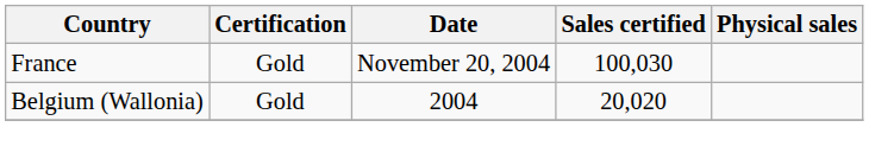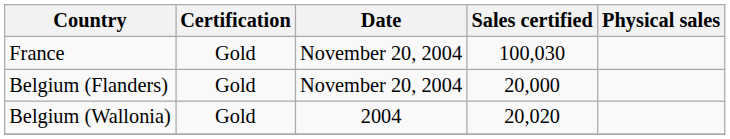+ row: Belgium (Flanders) | Gold | November 20, 2004 | 20,000
